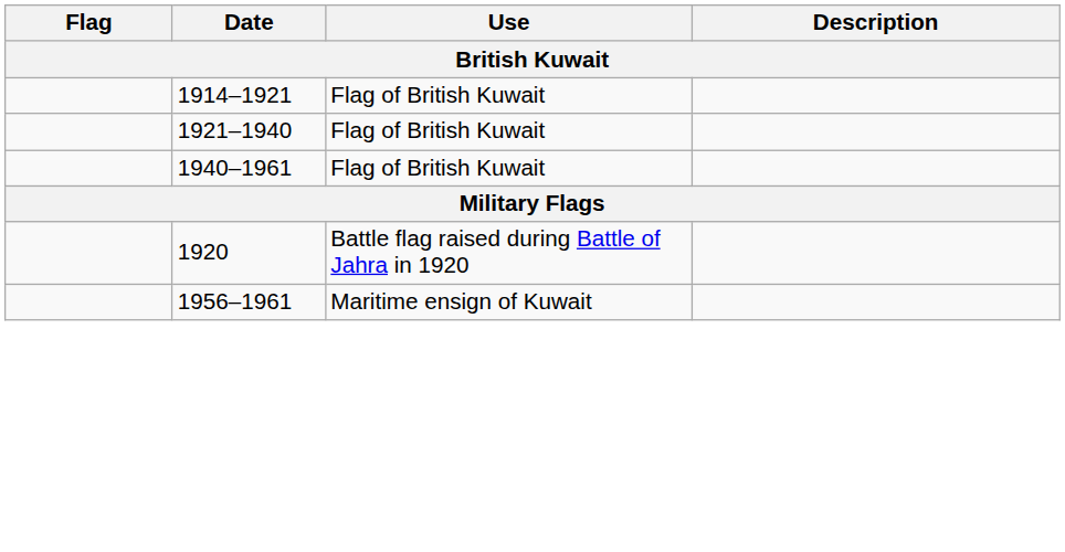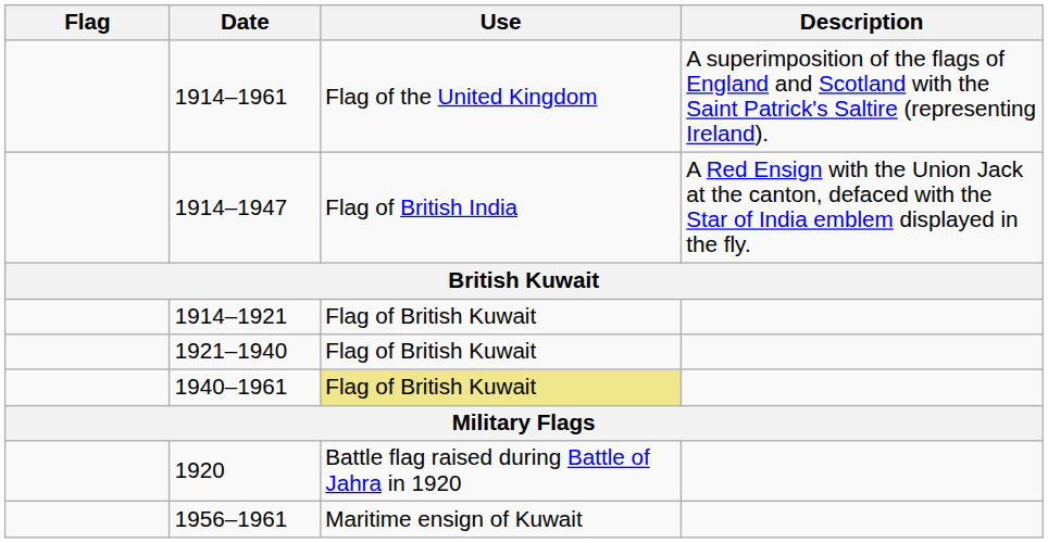+ row: 1914–1961 | Flag of the United Kingdom | A superimposition of the flags of England and Scotland with the Saint Patrick's Saltire (representing Ireland).
+ row: 1914–1947 | Flag of British India | A Red Ensign with the Union Jack at the canton, defaced with the Star of India emblem displayed in the fly.
1940–1961 | Use: no background -> khaki background
